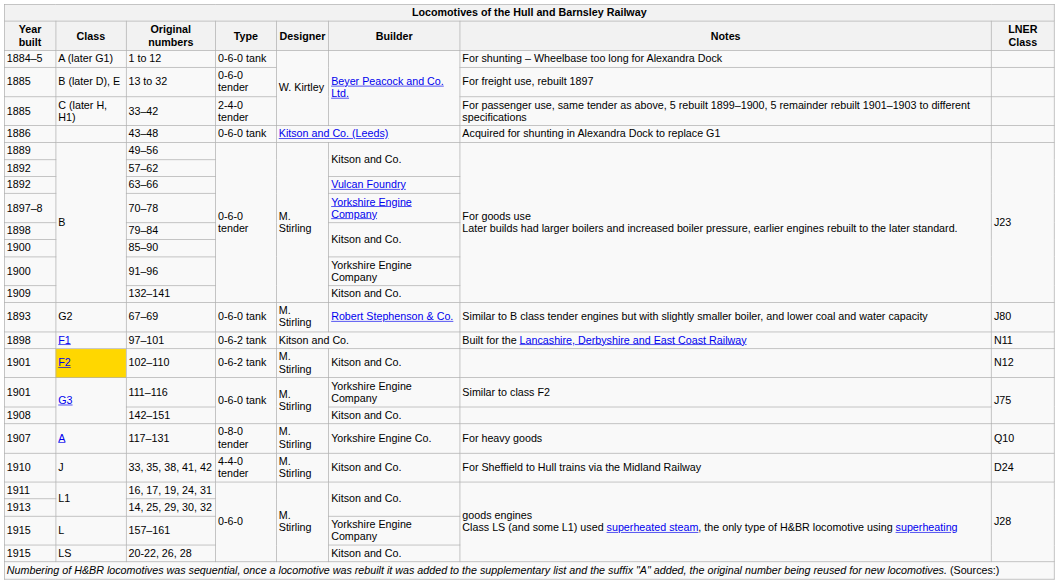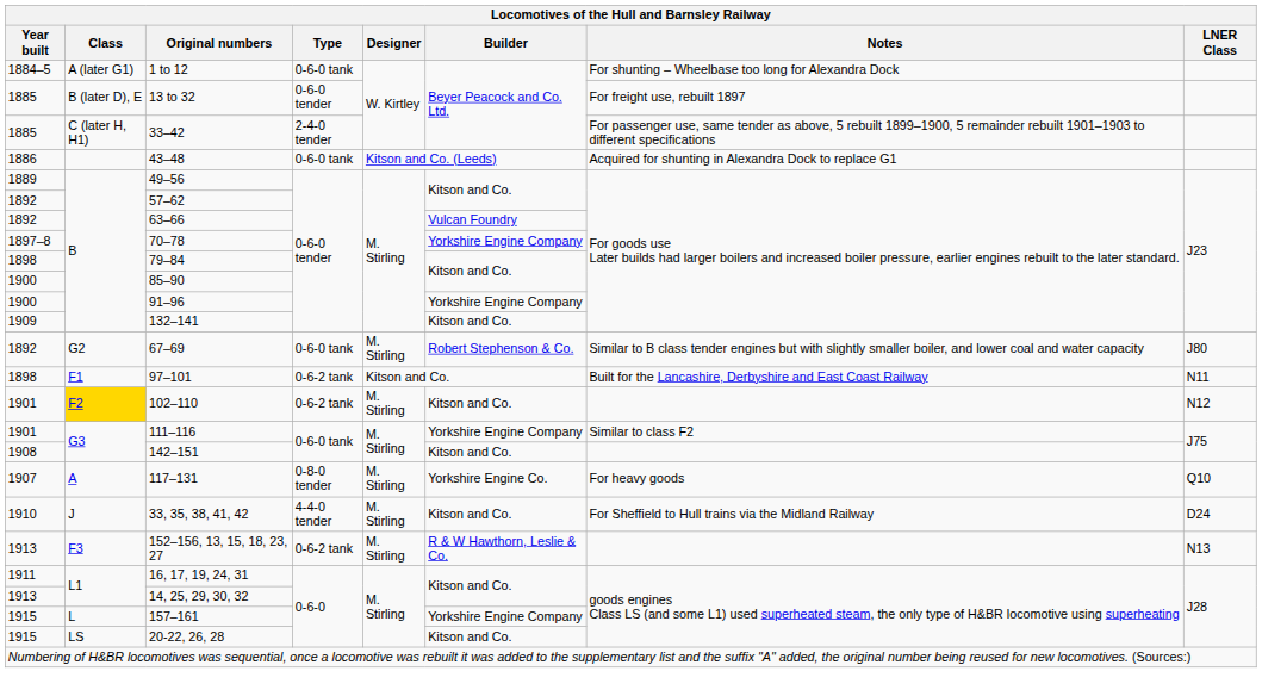67–69 | Year built: 1893 -> 1892
+ row: 1913 | F3 | 152–156, 13, 15, 18, 23, 27 | 0-6-2 tank | M. Stirling | R & W Hawthorn, Leslie & Co. | N13
